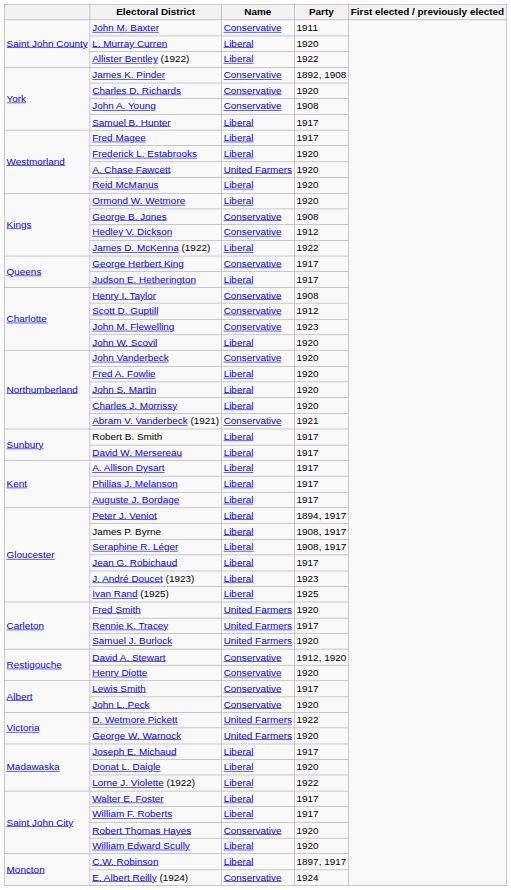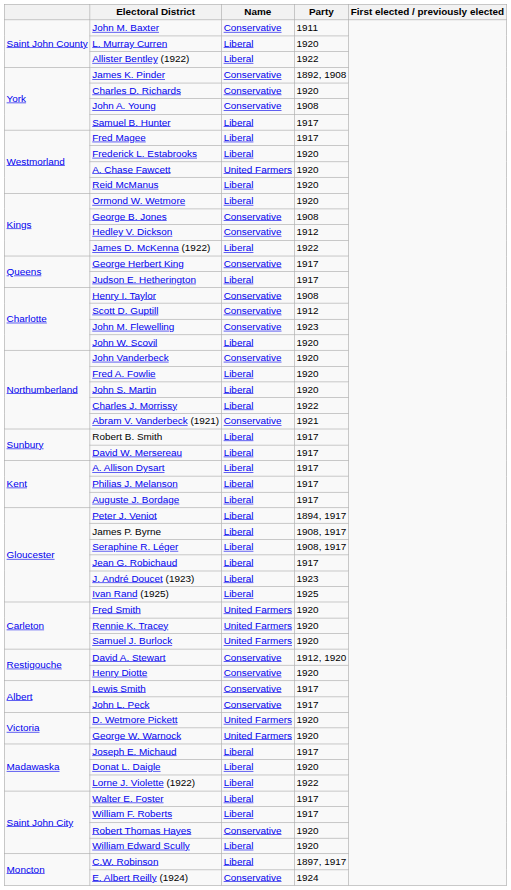Charles J. Morrissy | Party: 1920 -> 1922
Rennie K. Tracey | Party: 1917 -> 1920
John L. Peck | Party: 1920 -> 1917
D. Wetmore Pickett | Party: 1922 -> 1920
